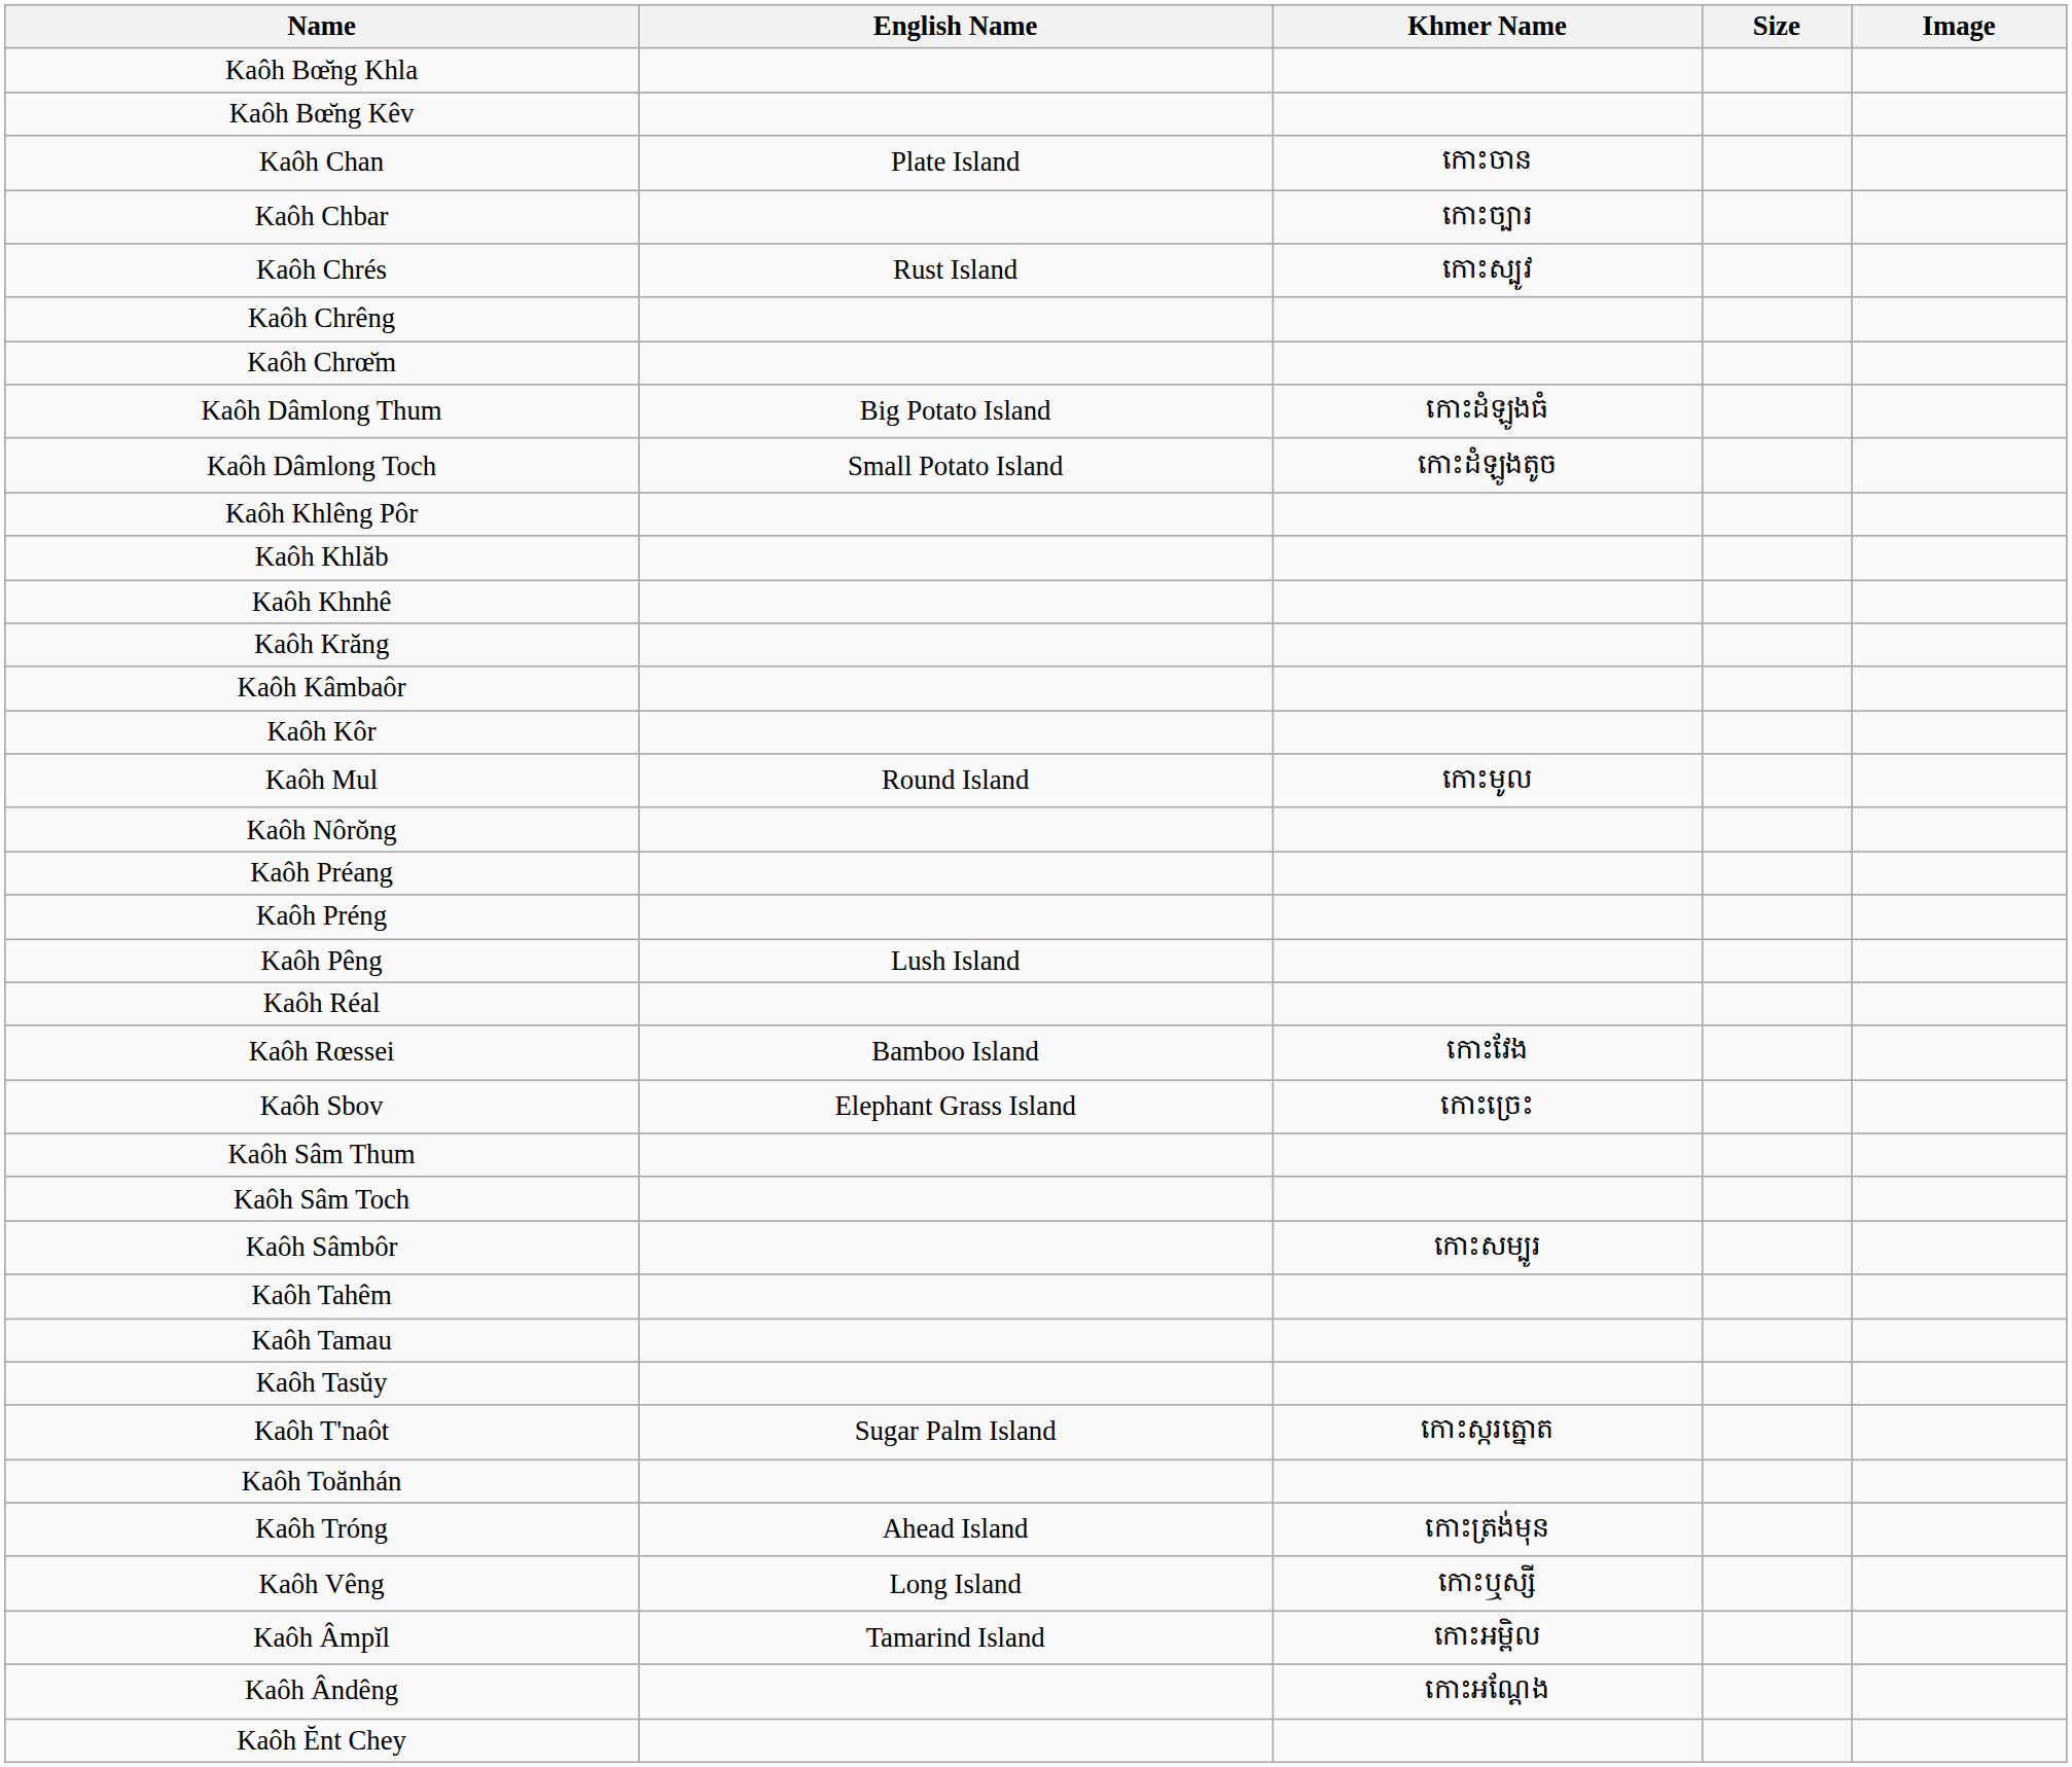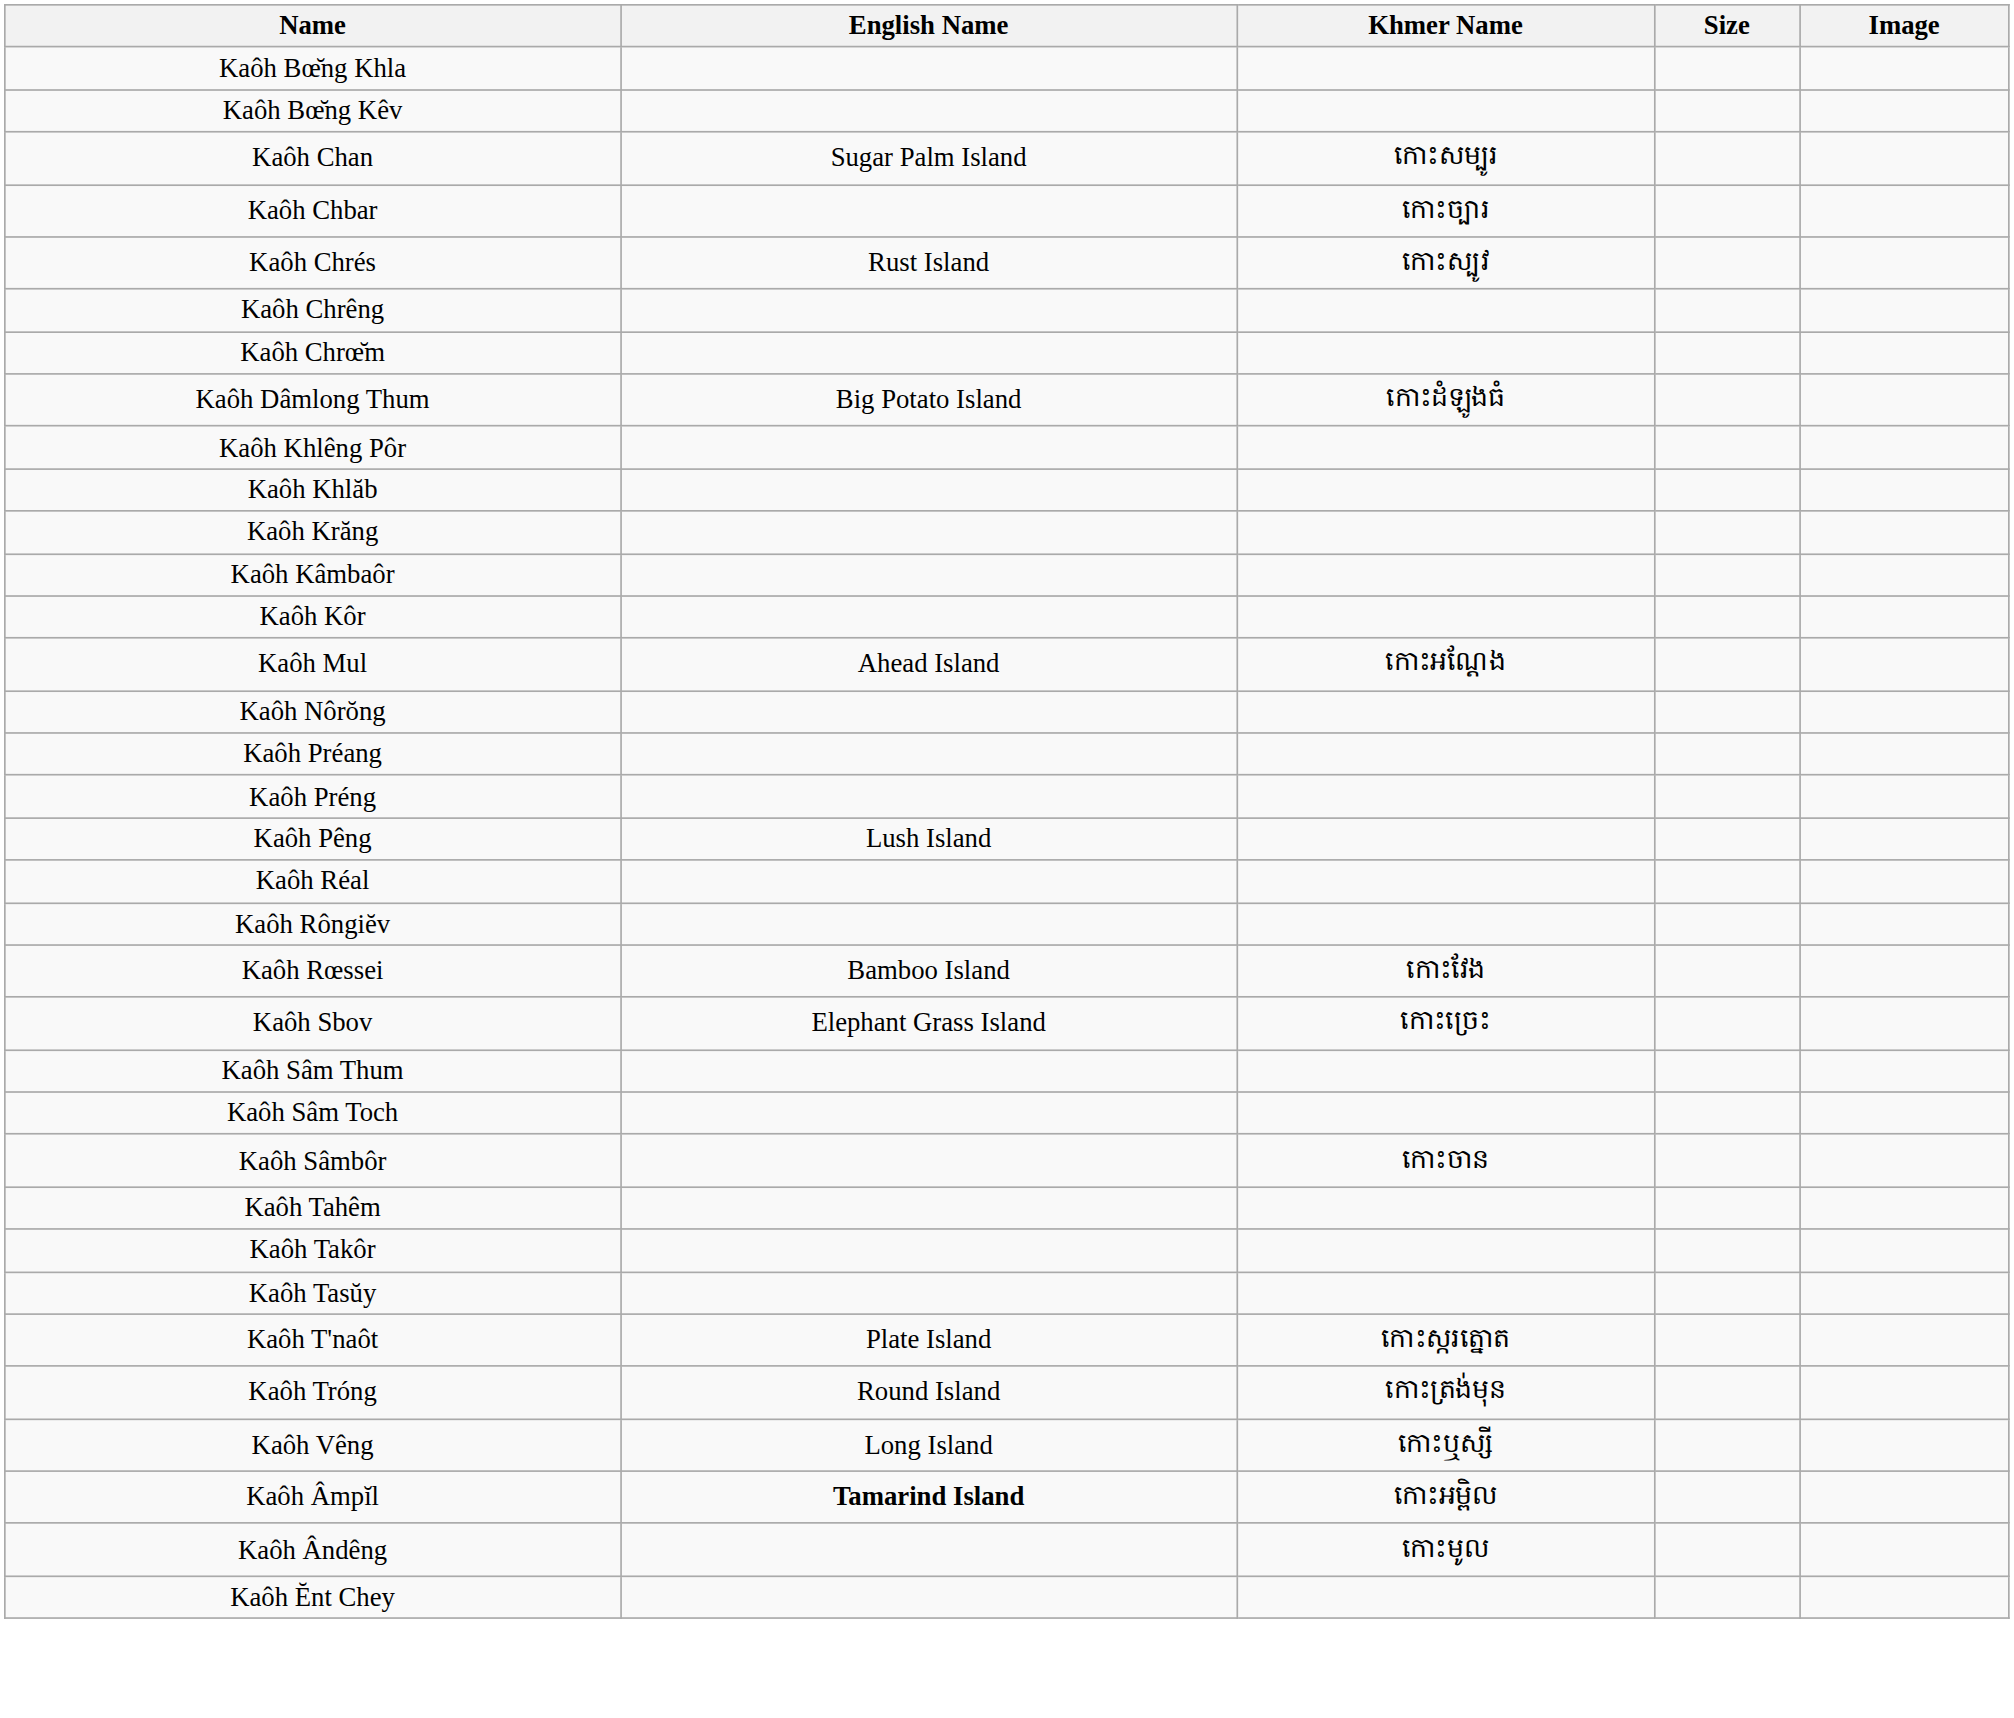Kaôh Chan | English Name: Plate Island -> Sugar Palm Island
Kaôh Chan | Khmer Name: កោះចាន -> កោះសម្បូរ
- row: Kaôh Dâmlong Toch | Small Potato Island | កោះដំឡូងតូច
- row: Kaôh Khnhê
Kaôh Mul | English Name: Round Island -> Ahead Island
Kaôh Mul | Khmer Name: កោះមូល -> កោះអណ្ដែង
+ row: Kaôh Rôngiĕv
Kaôh Sâmbôr | Khmer Name: កោះសម្បូរ -> កោះចាន
+ row: Kaôh Takôr
- row: Kaôh Tamau
Kaôh T'naôt | English Name: Sugar Palm Island -> Plate Island
- row: Kaôh Toănhán
Kaôh Tróng | English Name: Ahead Island -> Round Island
Kaôh Âmpĭl | English Name: normal -> bold
Kaôh Ândêng | Khmer Name: កោះអណ្ដែង -> កោះមូល
